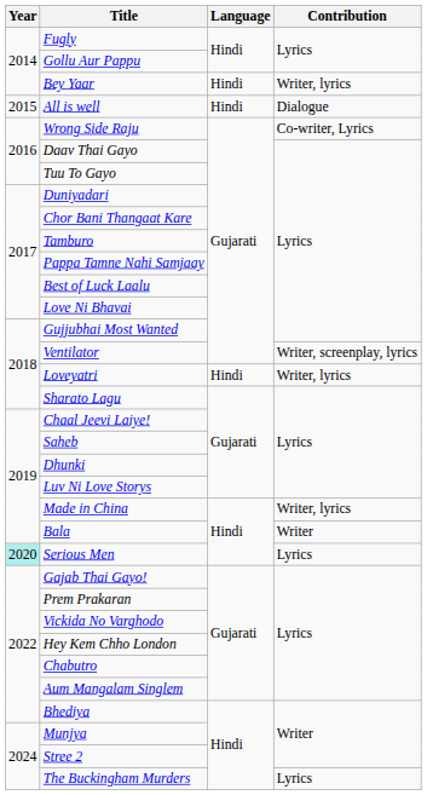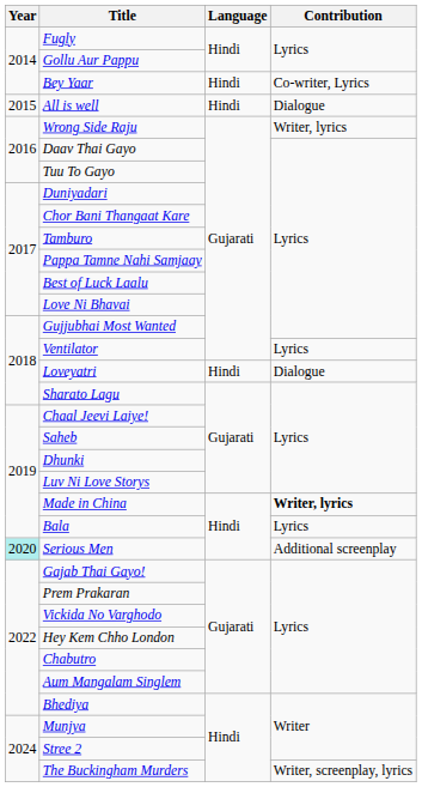Bey Yaar | Contribution: Writer, lyrics -> Co-writer, Lyrics
Wrong Side Raju | Contribution: Co-writer, Lyrics -> Writer, lyrics
Ventilator | Contribution: Writer, screenplay, lyrics -> Lyrics
Loveyatri | Contribution: Writer, lyrics -> Dialogue
Made in China | Contribution: normal -> bold
Bala | Contribution: Writer -> Lyrics
Serious Men | Contribution: Lyrics -> Additional screenplay
The Buckingham Murders | Contribution: Lyrics -> Writer, screenplay, lyrics
